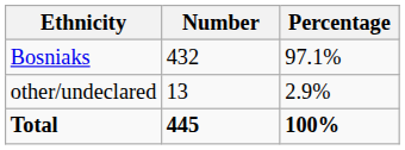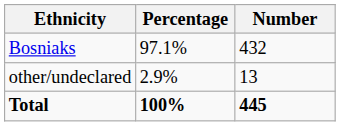columns swapped: Number <-> Percentage
